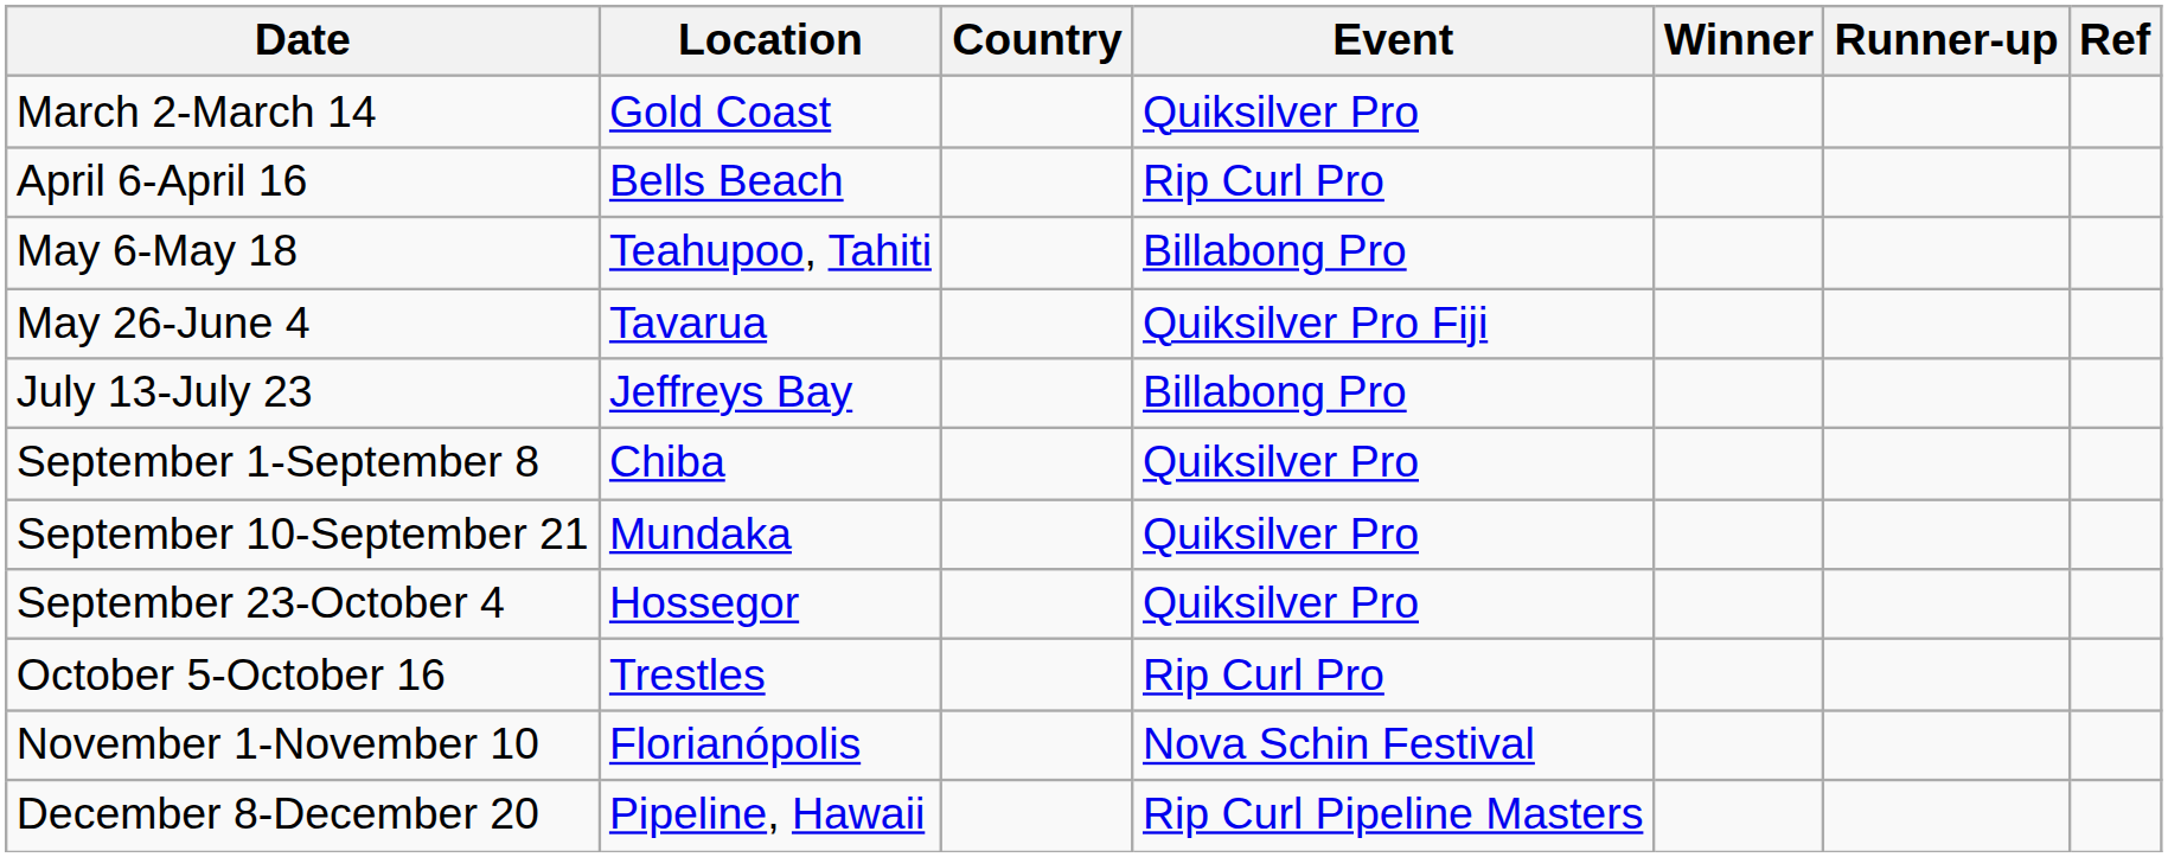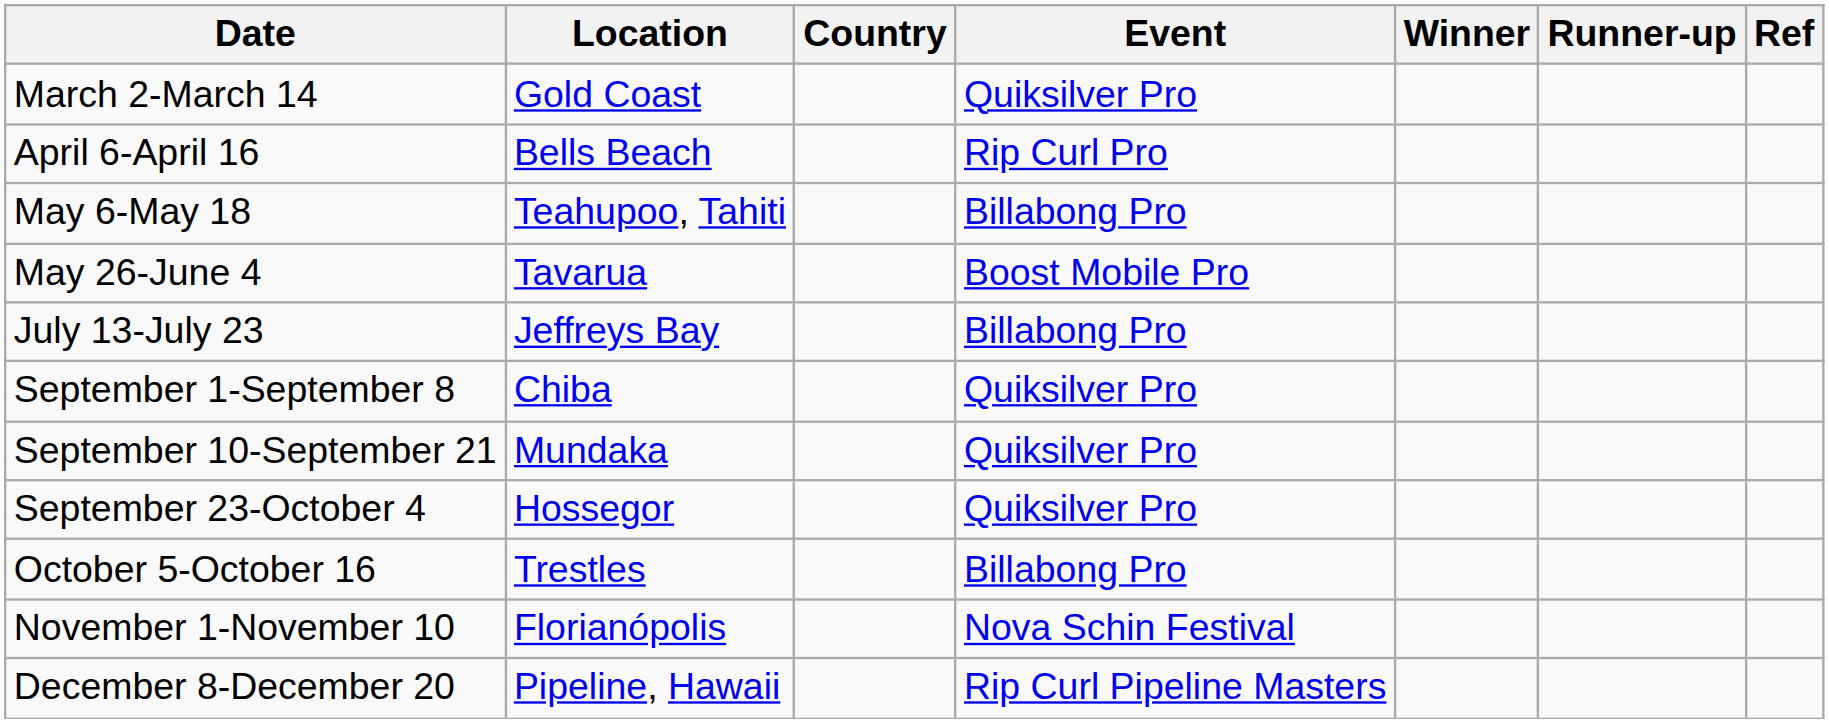May 26-June 4 | Event: Quiksilver Pro Fiji -> Boost Mobile Pro
October 5-October 16 | Event: Rip Curl Pro -> Billabong Pro
